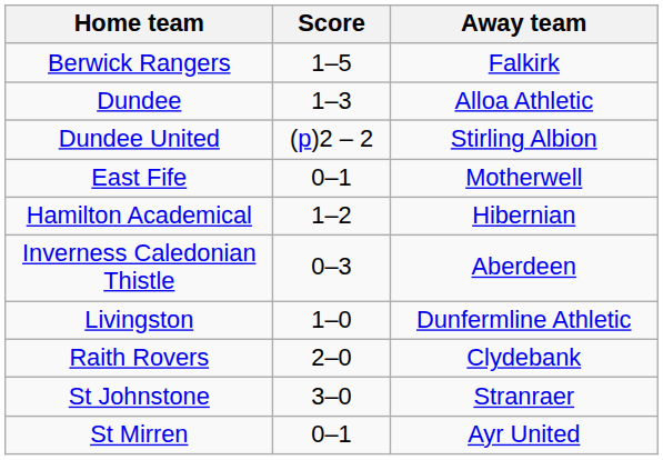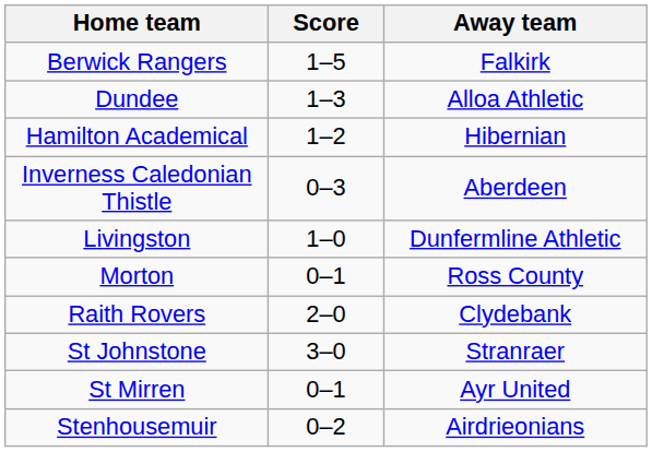- row: Dundee United | (p)2 – 2 | Stirling Albion
- row: East Fife | 0–1 | Motherwell
+ row: Morton | 0–1 | Ross County
+ row: Stenhousemuir | 0–2 | Airdrieonians
